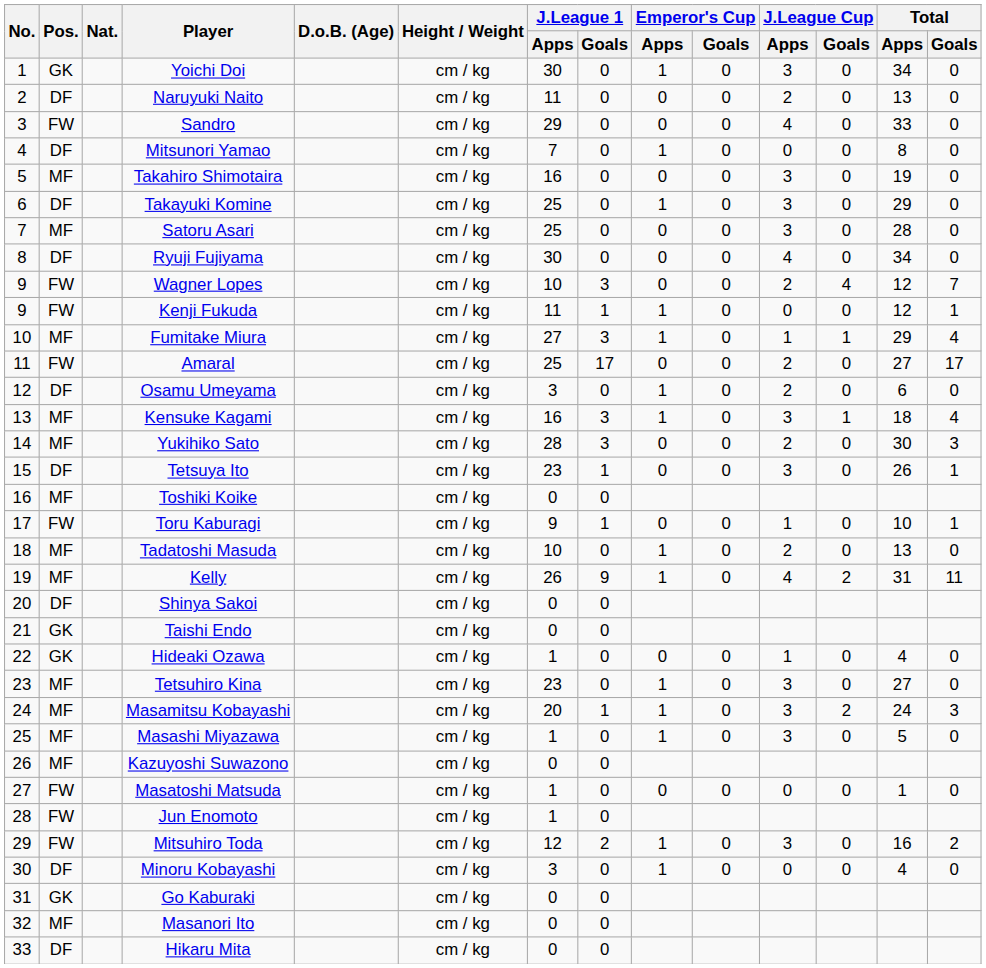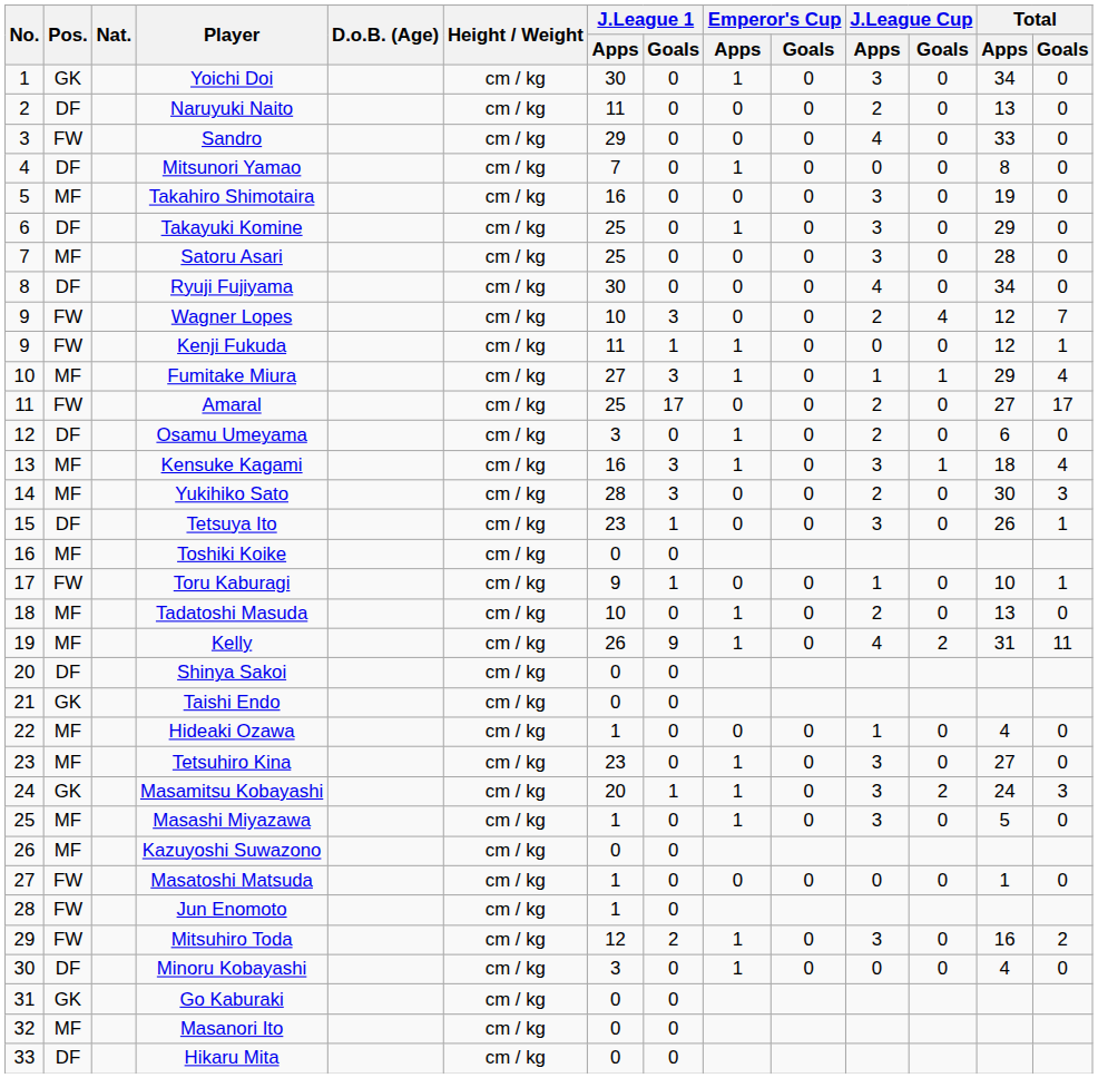Hideaki Ozawa | Pos.: GK -> MF
Masamitsu Kobayashi | Pos.: MF -> GK
